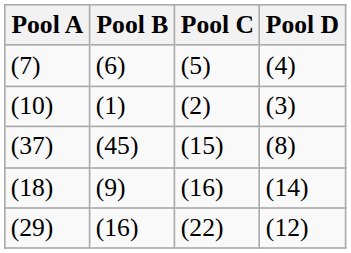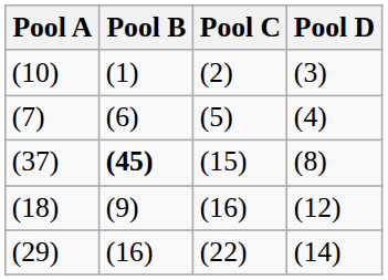rows swapped: (10) <-> (7)
(37) | Pool B: normal -> bold
(18) | Pool D: (14) -> (12)
(29) | Pool D: (12) -> (14)
